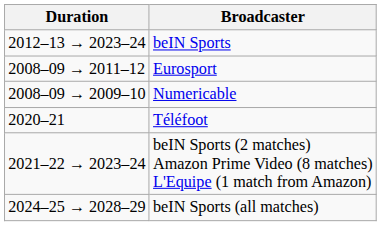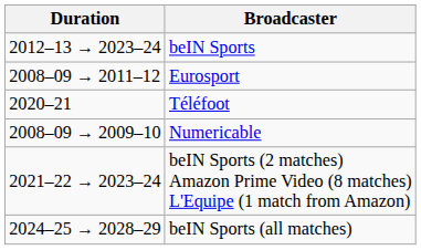rows swapped: Numericable <-> Téléfoot
